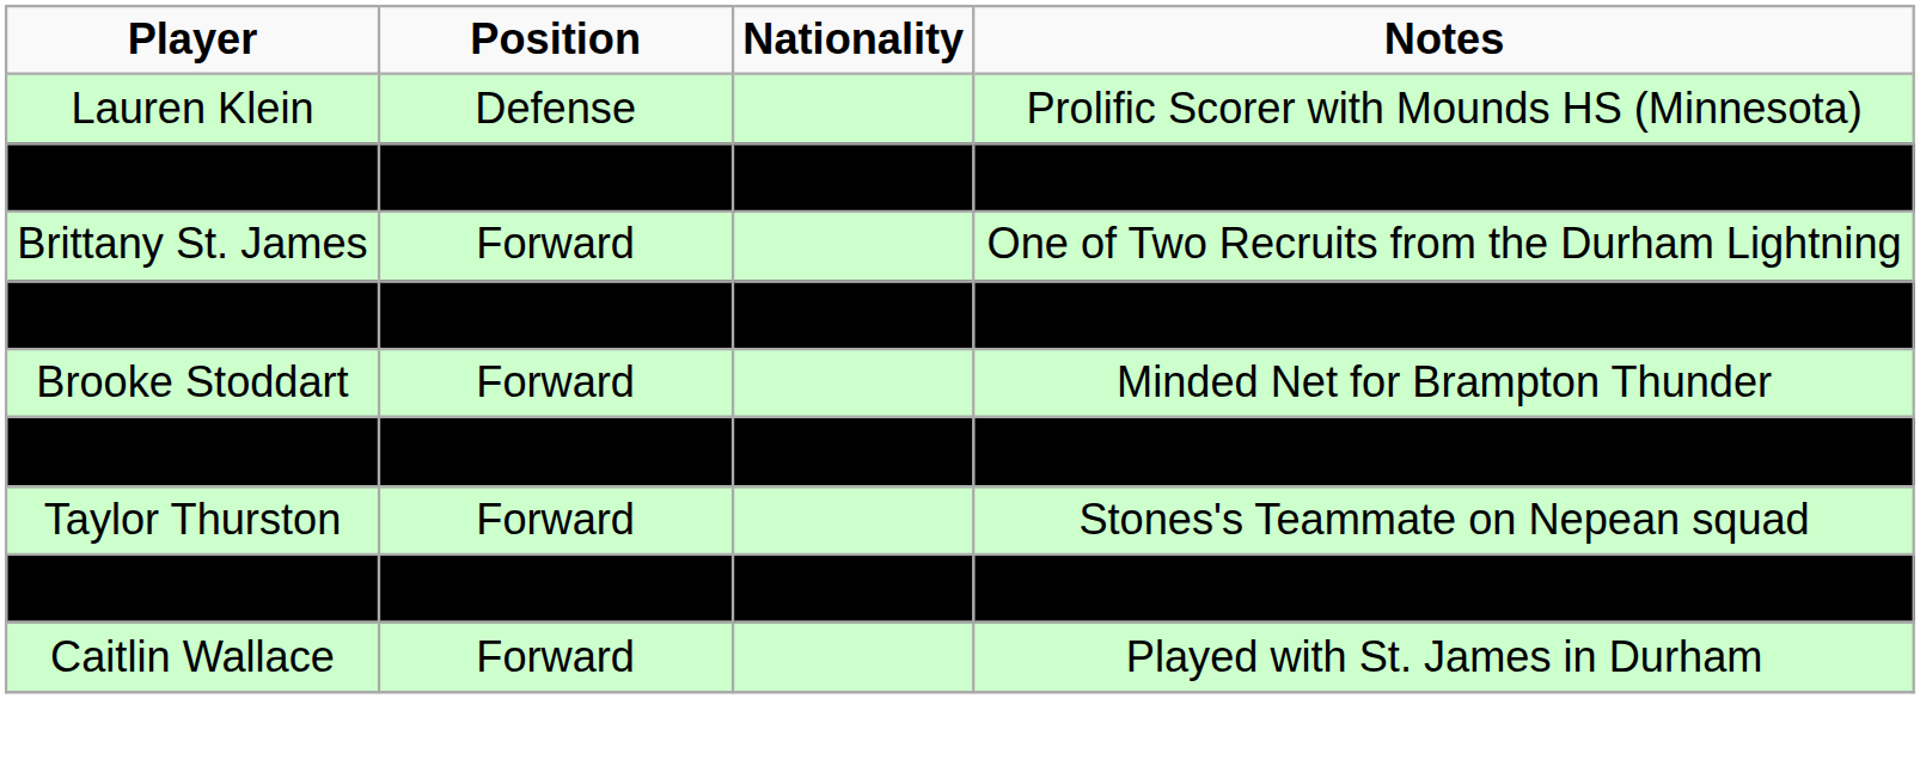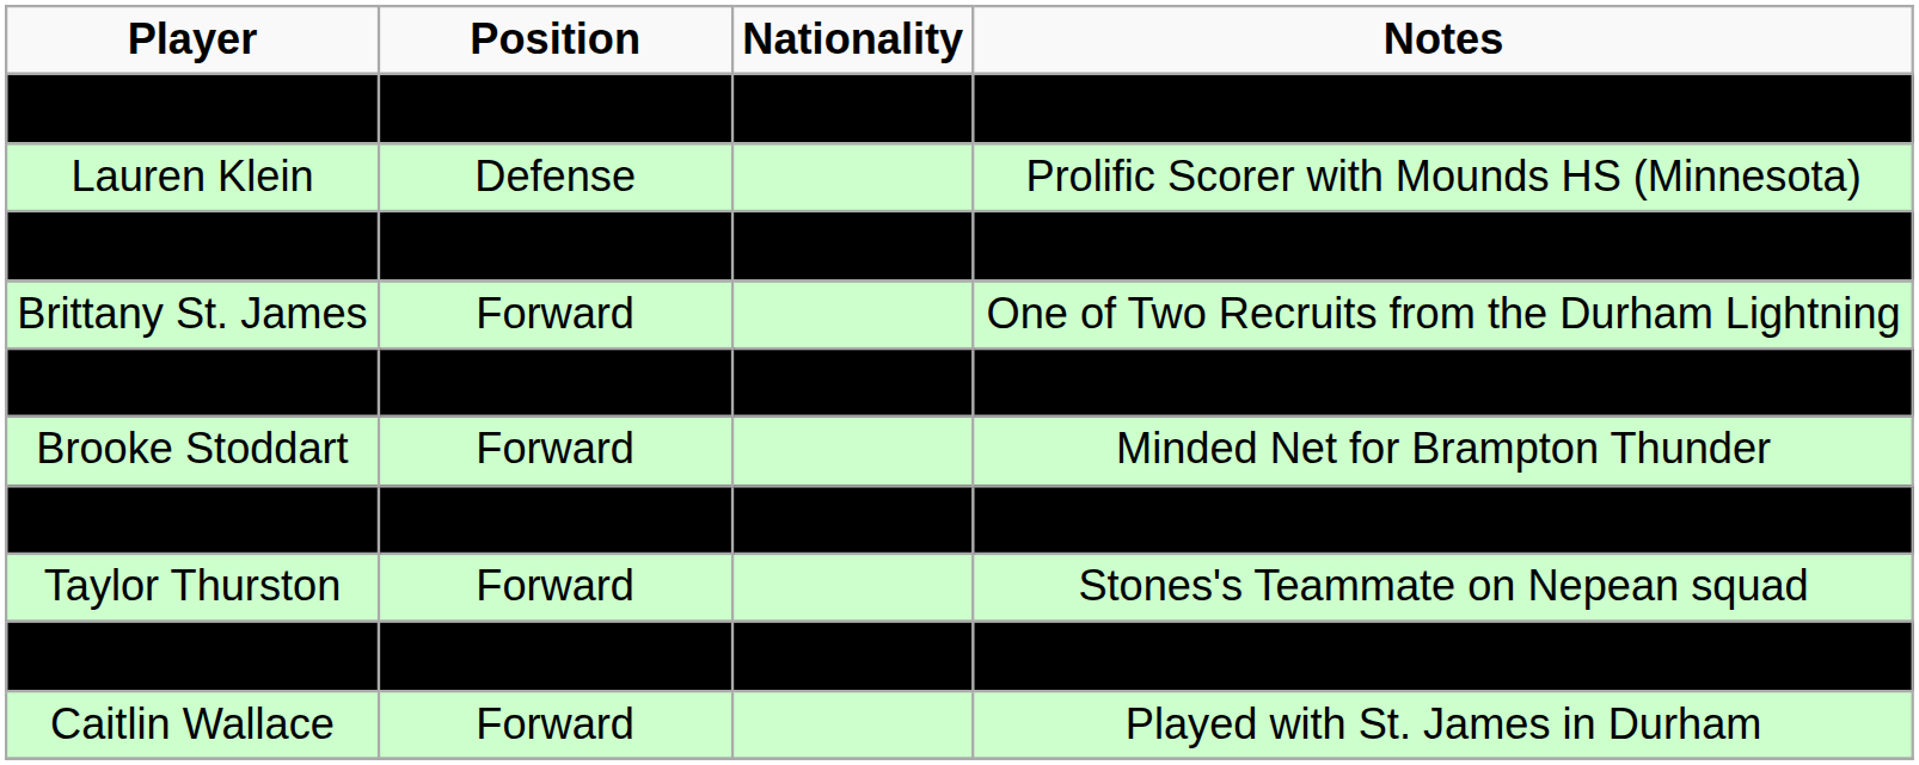+ row: Cassie Clayton | Forward | Played with the Mississauga Jr. Chiefs
